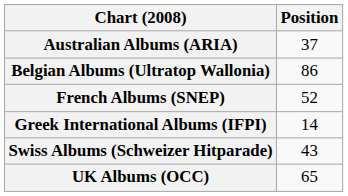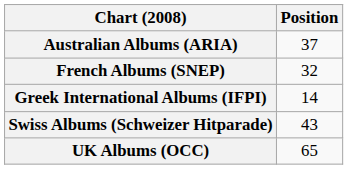- row: Belgian Albums (Ultratop Wallonia) | 86
French Albums (SNEP) | Position: 52 -> 32
